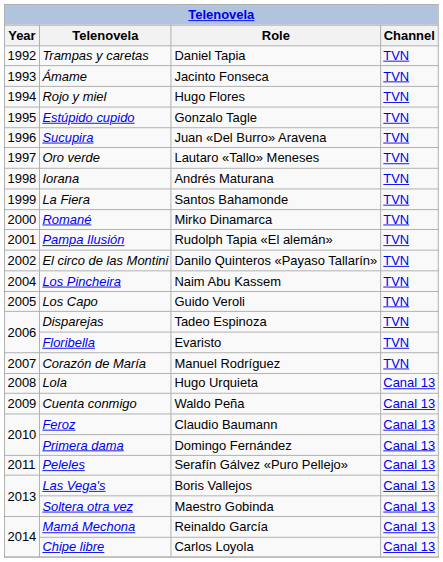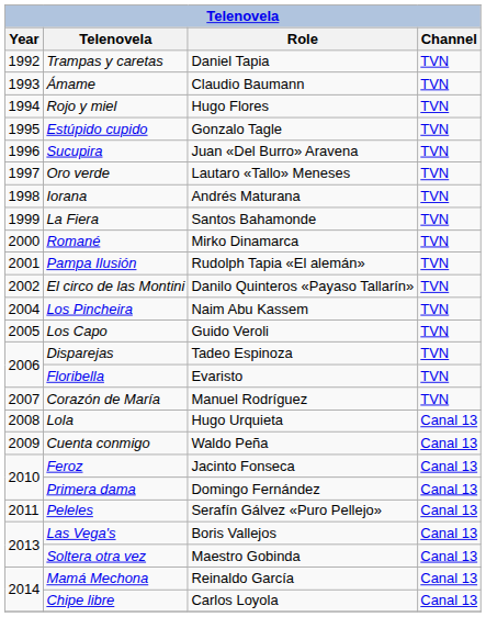Ámame | Role: Jacinto Fonseca -> Claudio Baumann
Feroz | Role: Claudio Baumann -> Jacinto Fonseca
